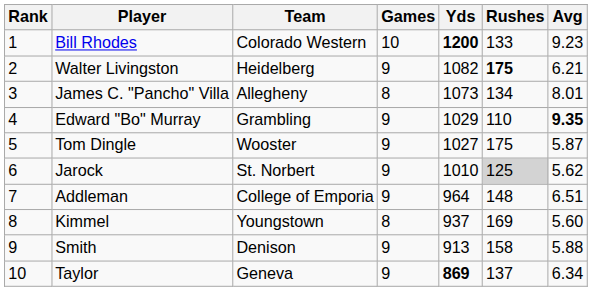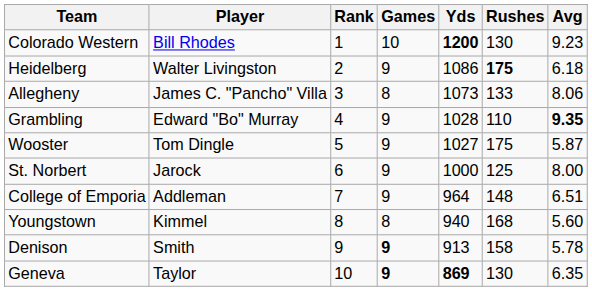columns swapped: Rank <-> Team
Bill Rhodes | Rushes: 133 -> 130
Walter Livingston | Yds: 1082 -> 1086
Walter Livingston | Avg: 6.21 -> 6.18
James C. "Pancho" Villa | Rushes: 134 -> 133
James C. "Pancho" Villa | Avg: 8.01 -> 8.06
Edward "Bo" Murray | Yds: 1029 -> 1028
Jarock | Yds: 1010 -> 1000
Jarock | Rushes: lightgrey background -> no background
Jarock | Avg: 5.62 -> 8.00
Kimmel | Yds: 937 -> 940
Kimmel | Rushes: 169 -> 168
Smith | Games: normal -> bold
Smith | Avg: 5.88 -> 5.78
Taylor | Games: normal -> bold
Taylor | Rushes: 137 -> 130
Taylor | Avg: 6.34 -> 6.35
